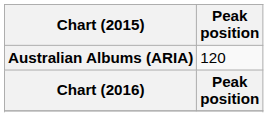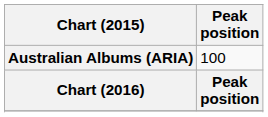Australian Albums (ARIA) | Peak position: 120 -> 100
